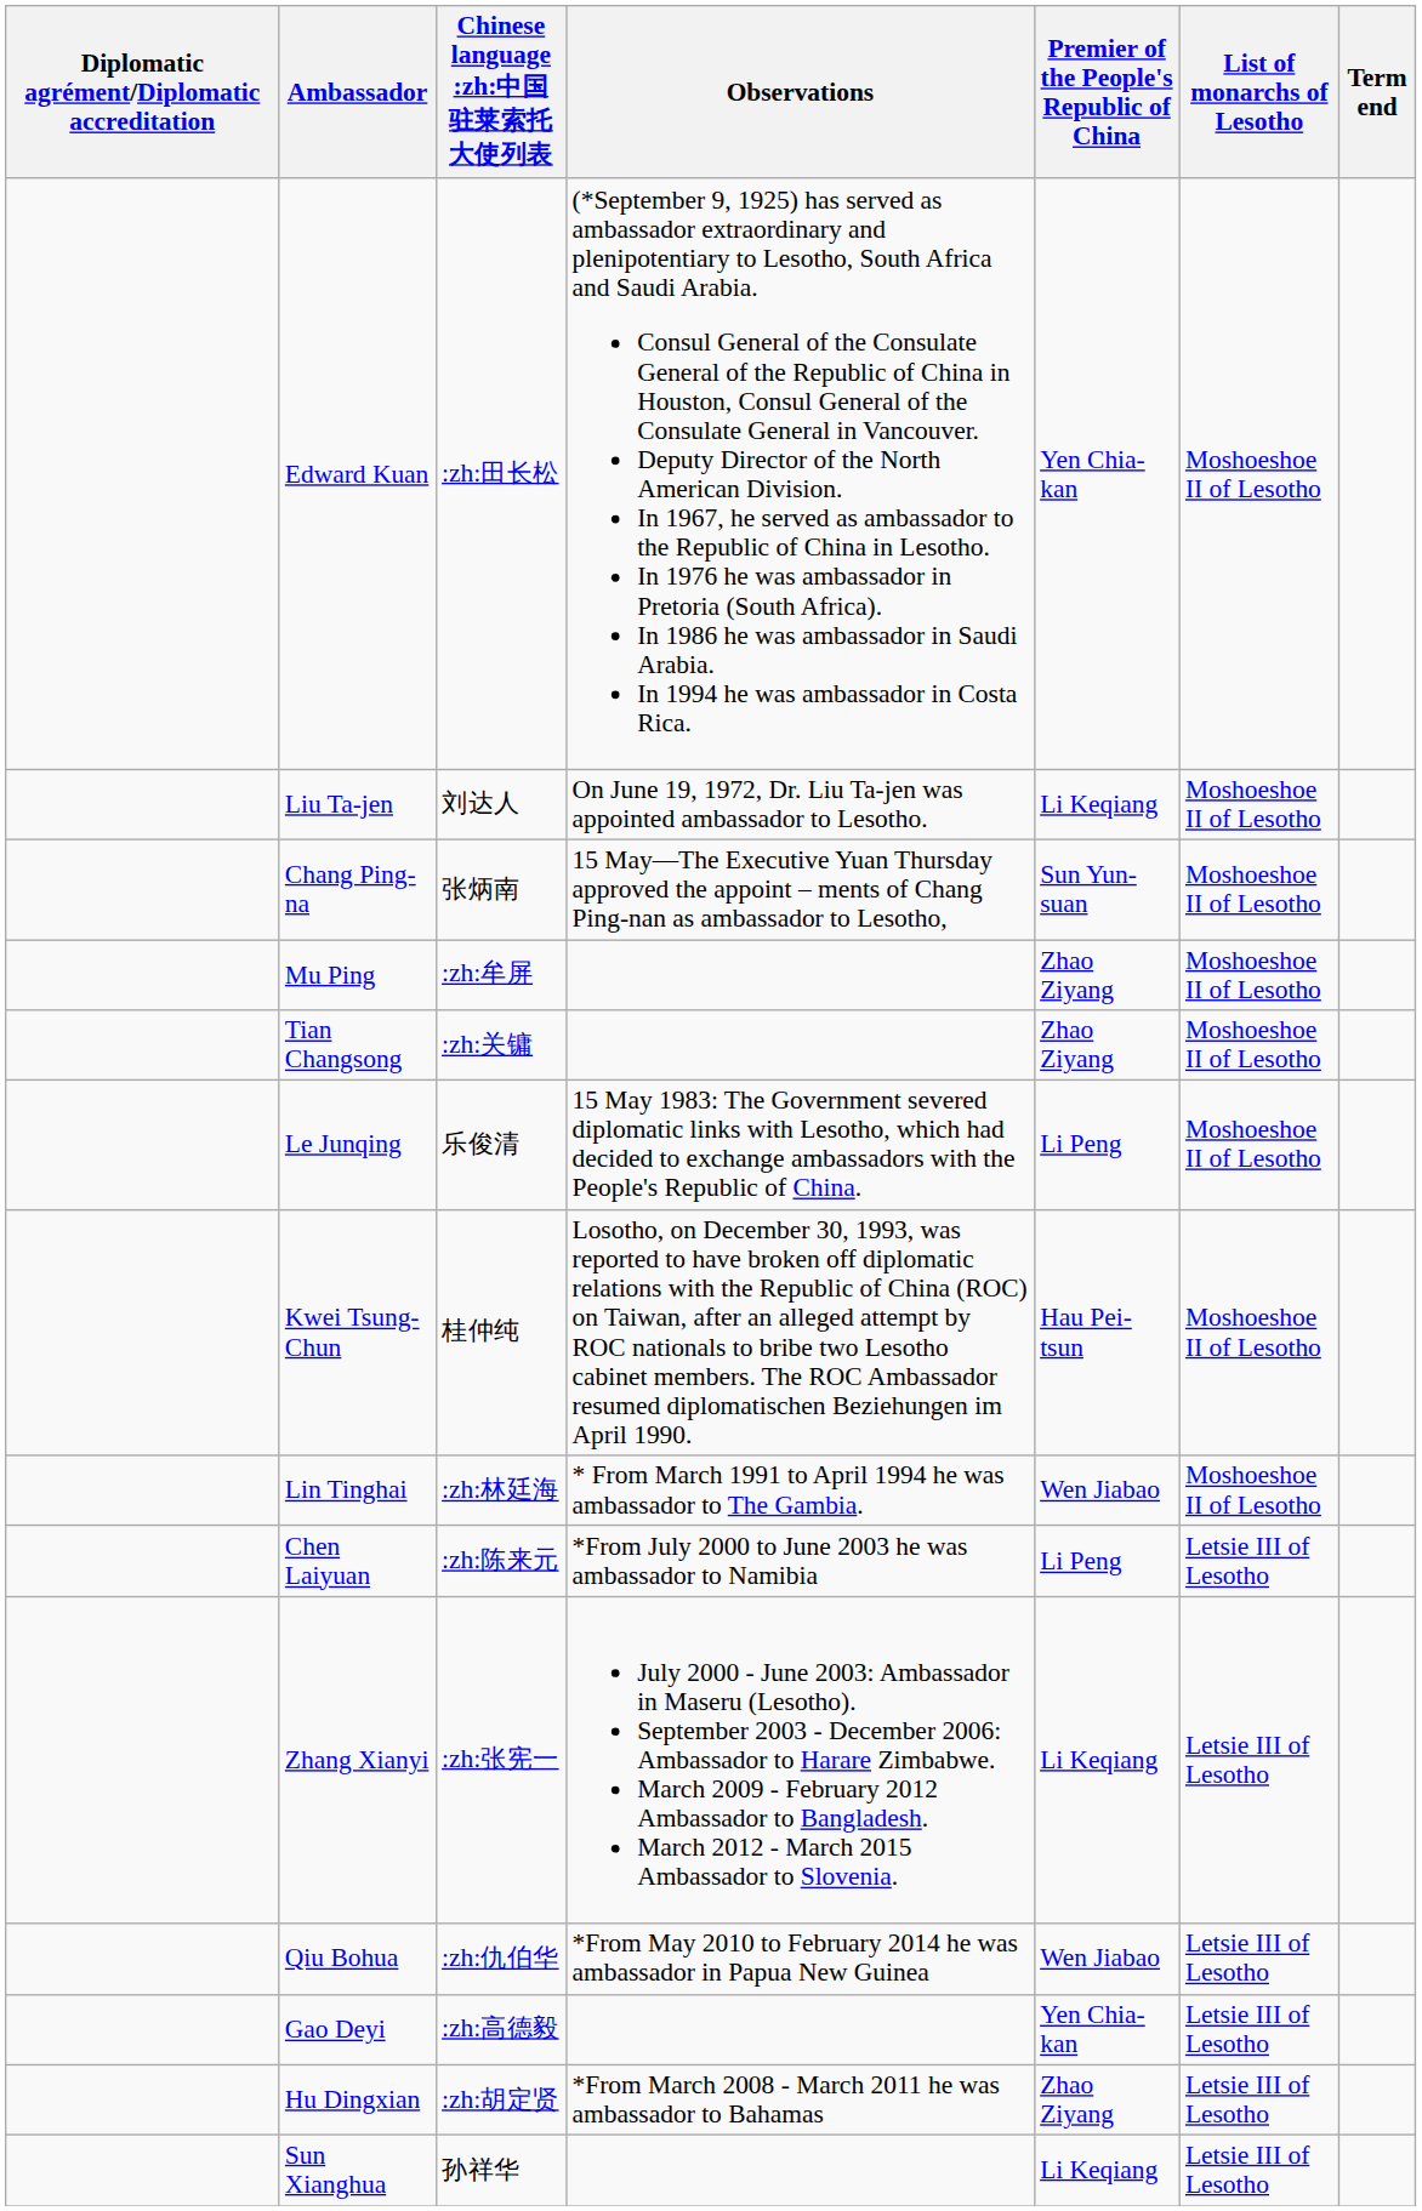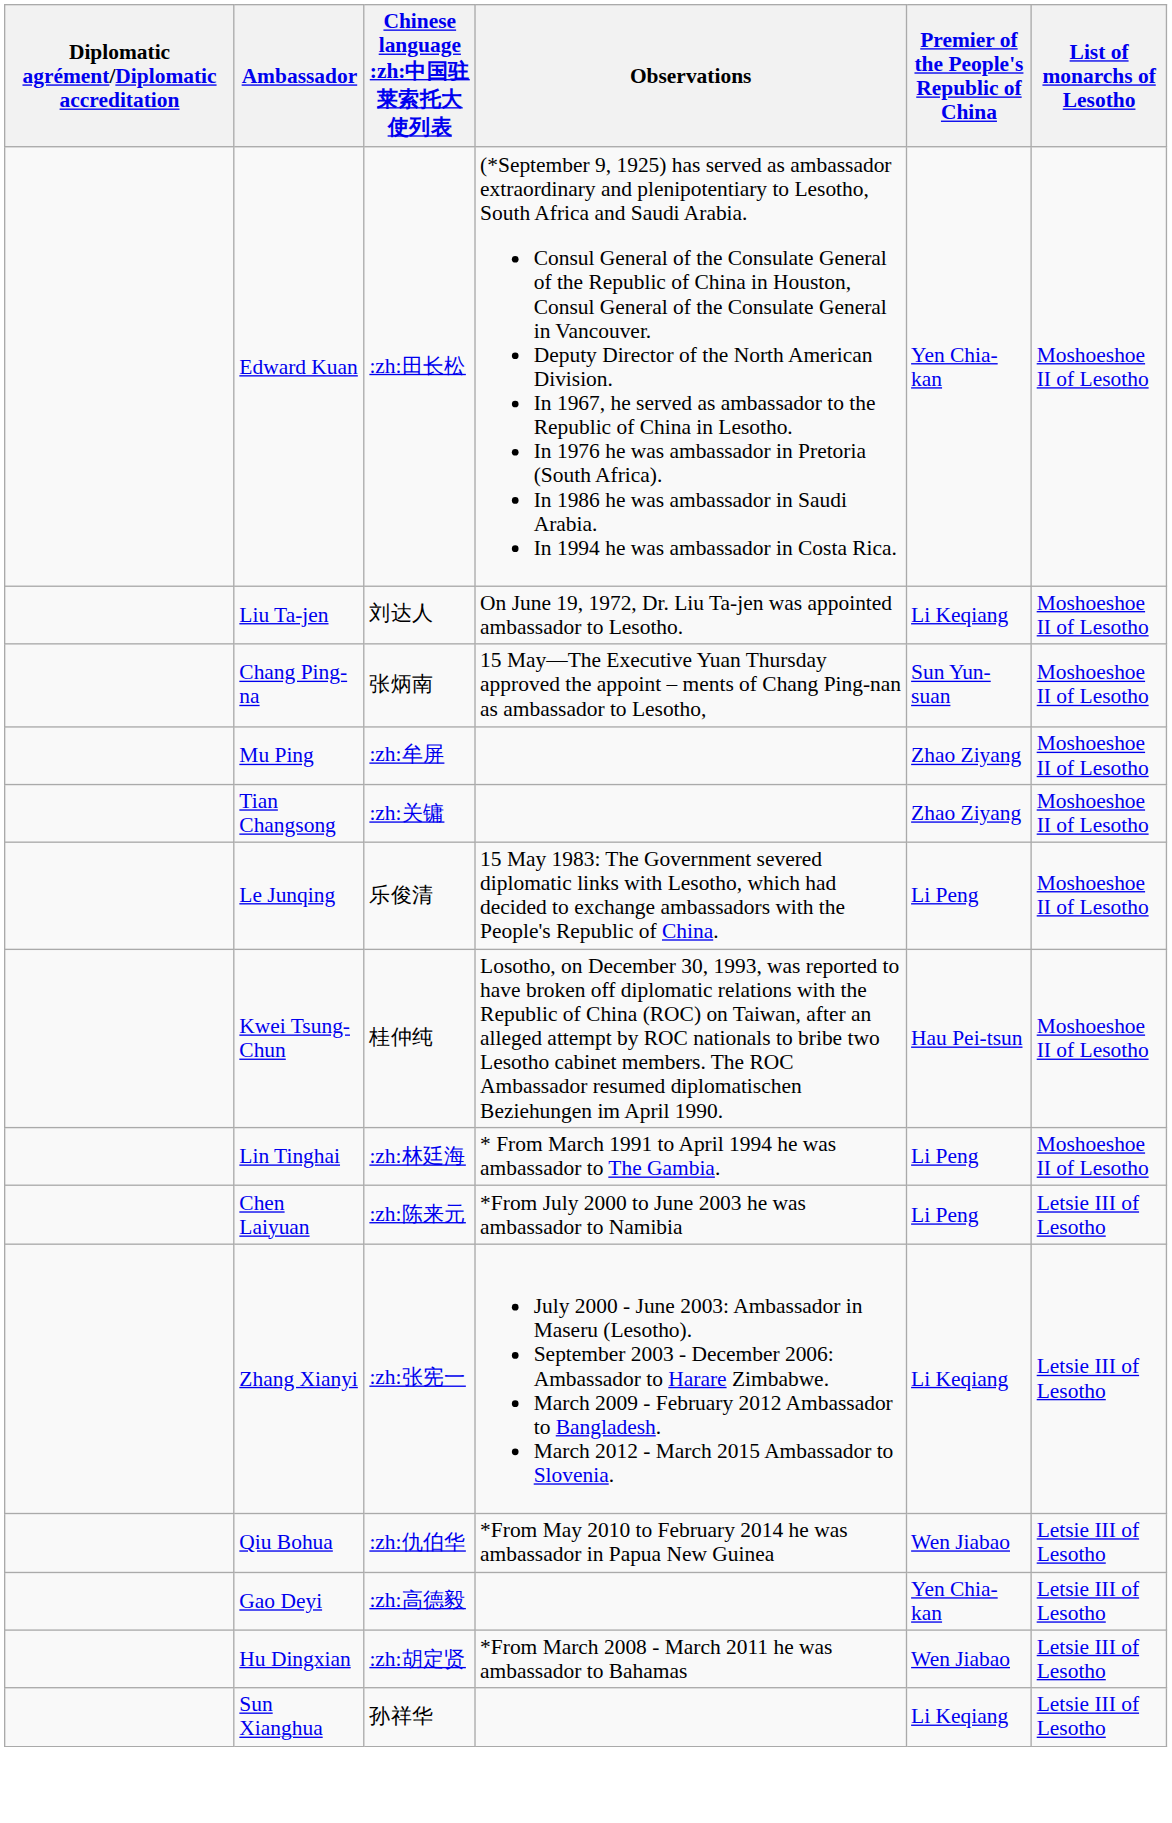- column: Term end
Lin Tinghai | Premier of the People's Republic of China: Wen Jiabao -> Li Peng
Hu Dingxian | Premier of the People's Republic of China: Zhao Ziyang -> Wen Jiabao
